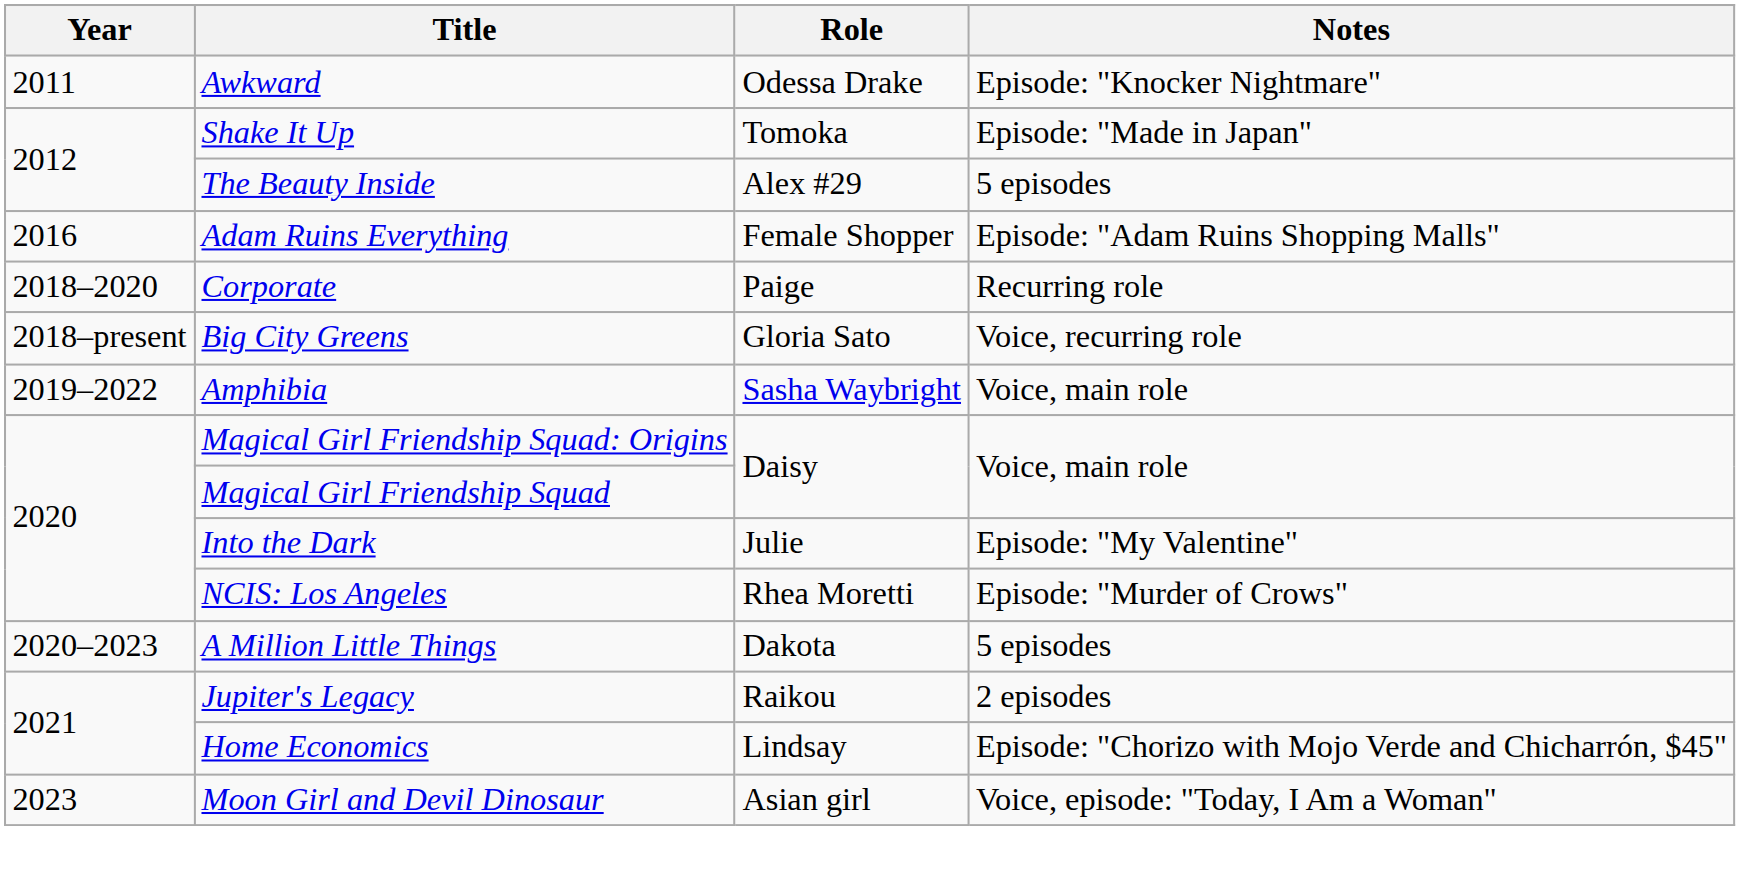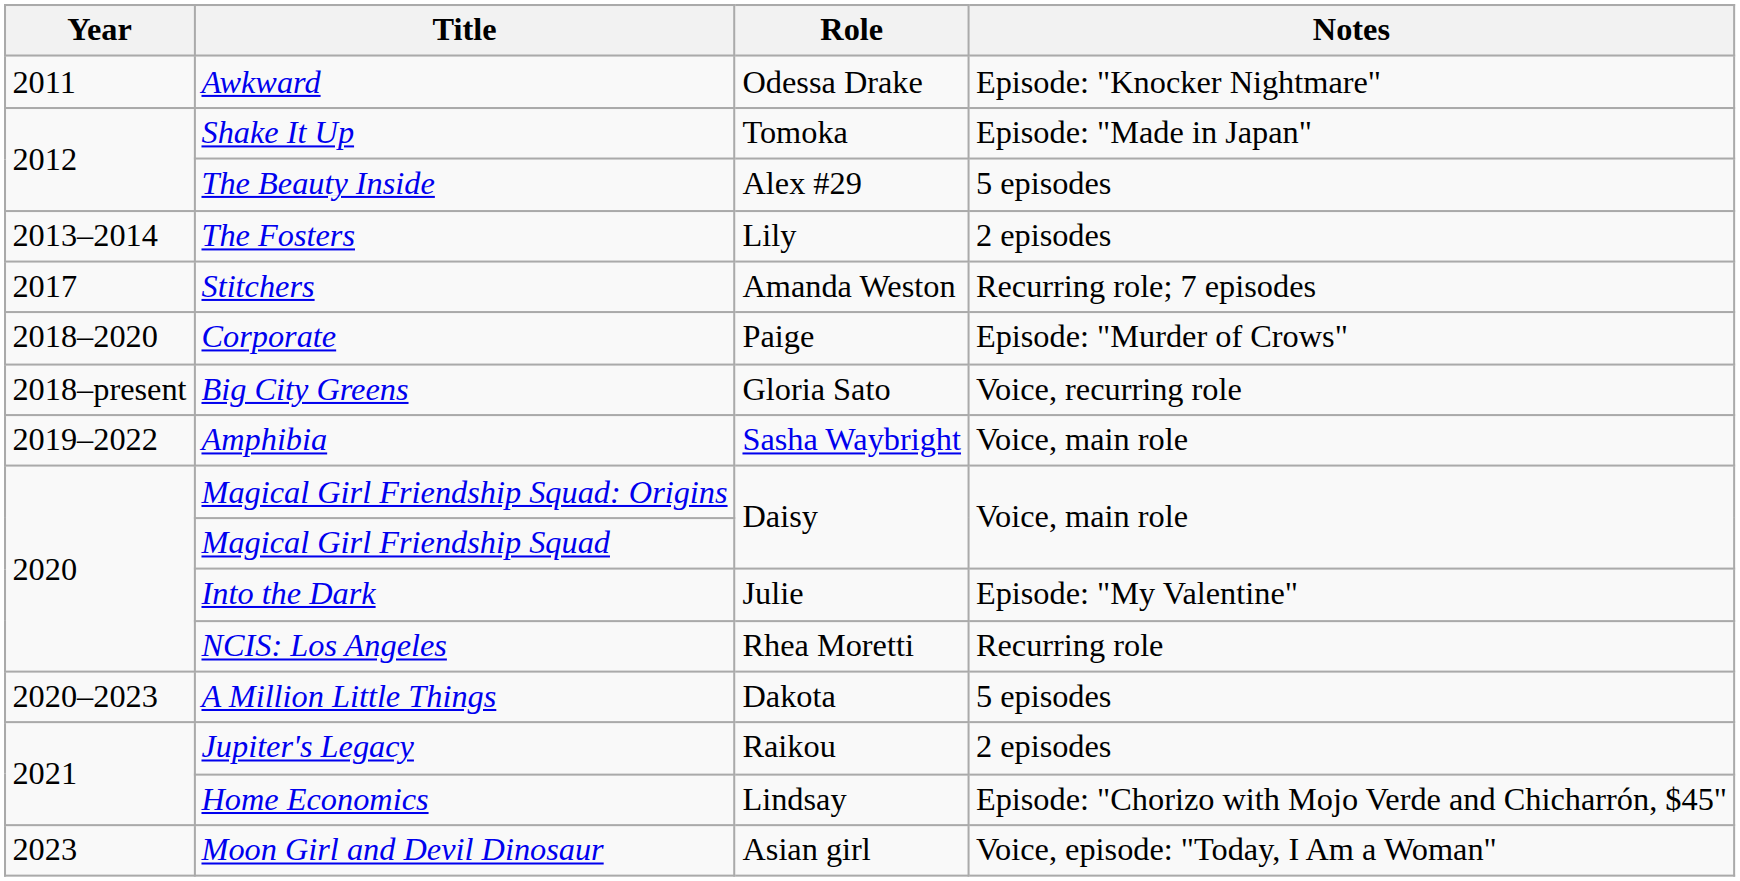+ row: 2013–2014 | The Fosters | Lily | 2 episodes
- row: 2016 | Adam Ruins Everything | Female Shopper | Episode: "Adam Ruins Shopping Malls"
+ row: 2017 | Stitchers | Amanda Weston | Recurring role; 7 episodes
Corporate | Notes: Recurring role -> Episode: "Murder of Crows"
NCIS: Los Angeles | Notes: Episode: "Murder of Crows" -> Recurring role
